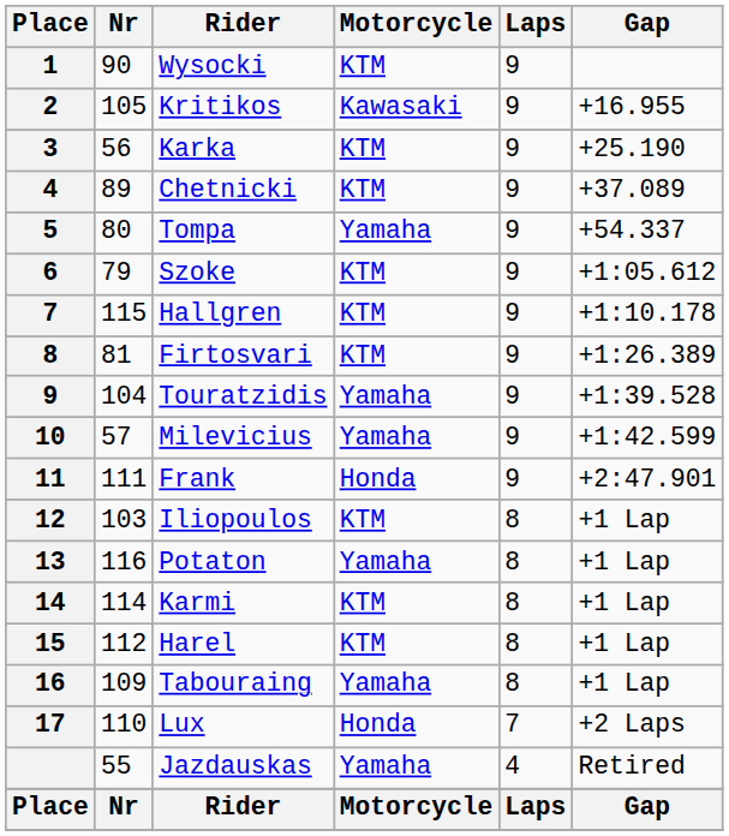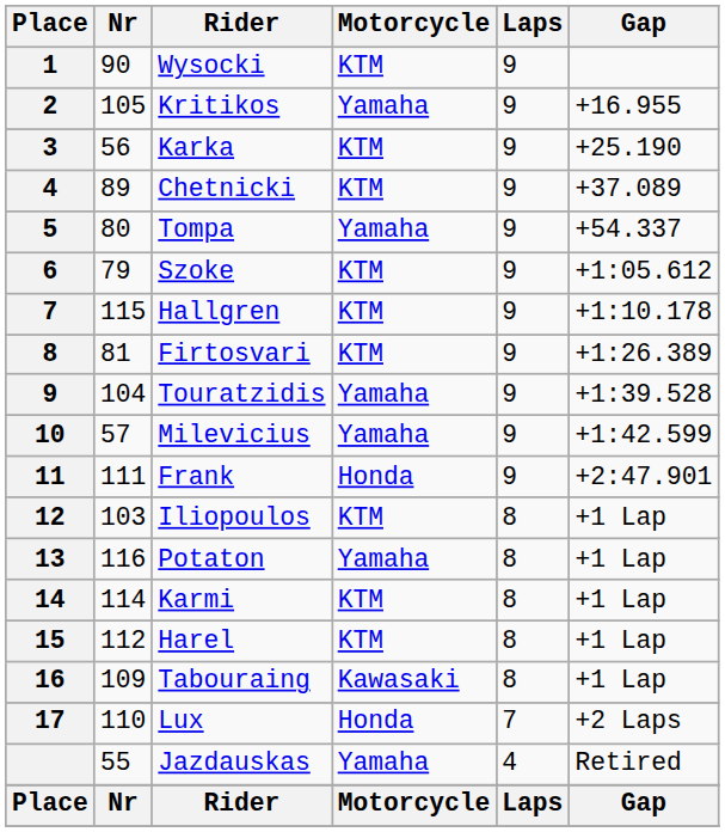Kritikos | Motorcycle: Kawasaki -> Yamaha
Tabouraing | Motorcycle: Yamaha -> Kawasaki
